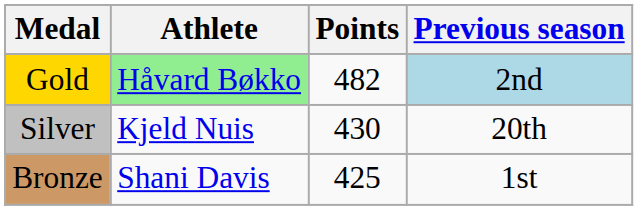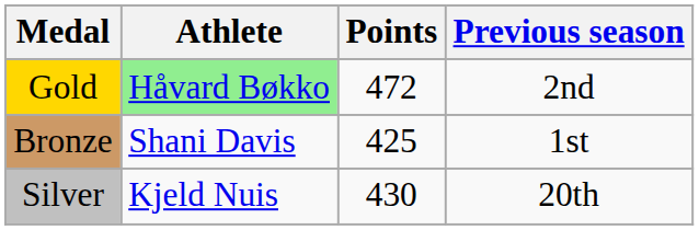Gold | Points: 482 -> 472
Gold | Previous season: lightblue background -> no background
rows swapped: Silver <-> Bronze
